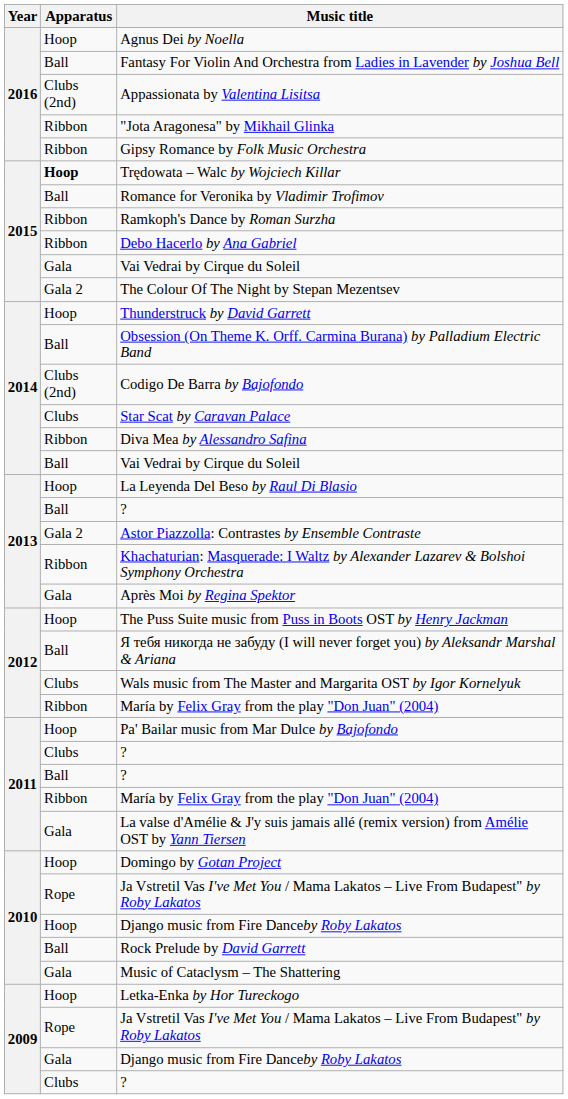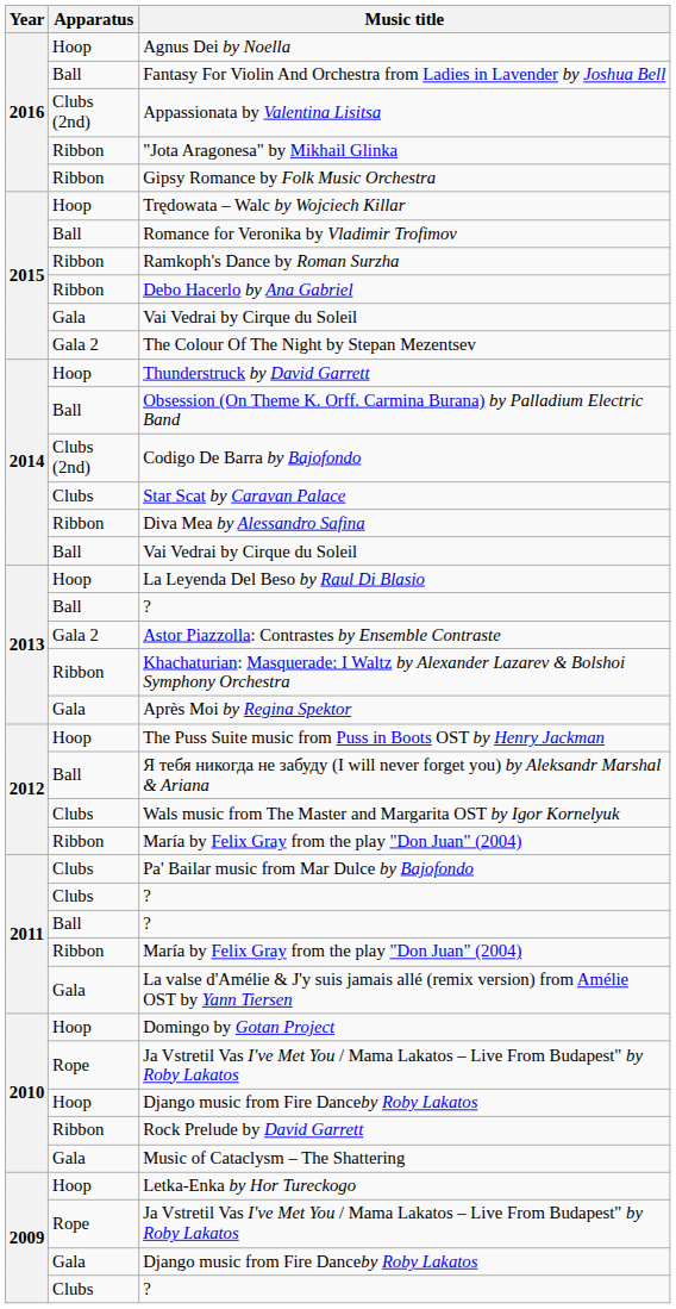Trędowata – Walc by Wojciech Killar | Apparatus: bold -> normal
Pa' Bailar music from Mar Dulce by Bajofondo | Apparatus: Hoop -> Clubs
Rock Prelude by David Garrett | Apparatus: Ball -> Ribbon
